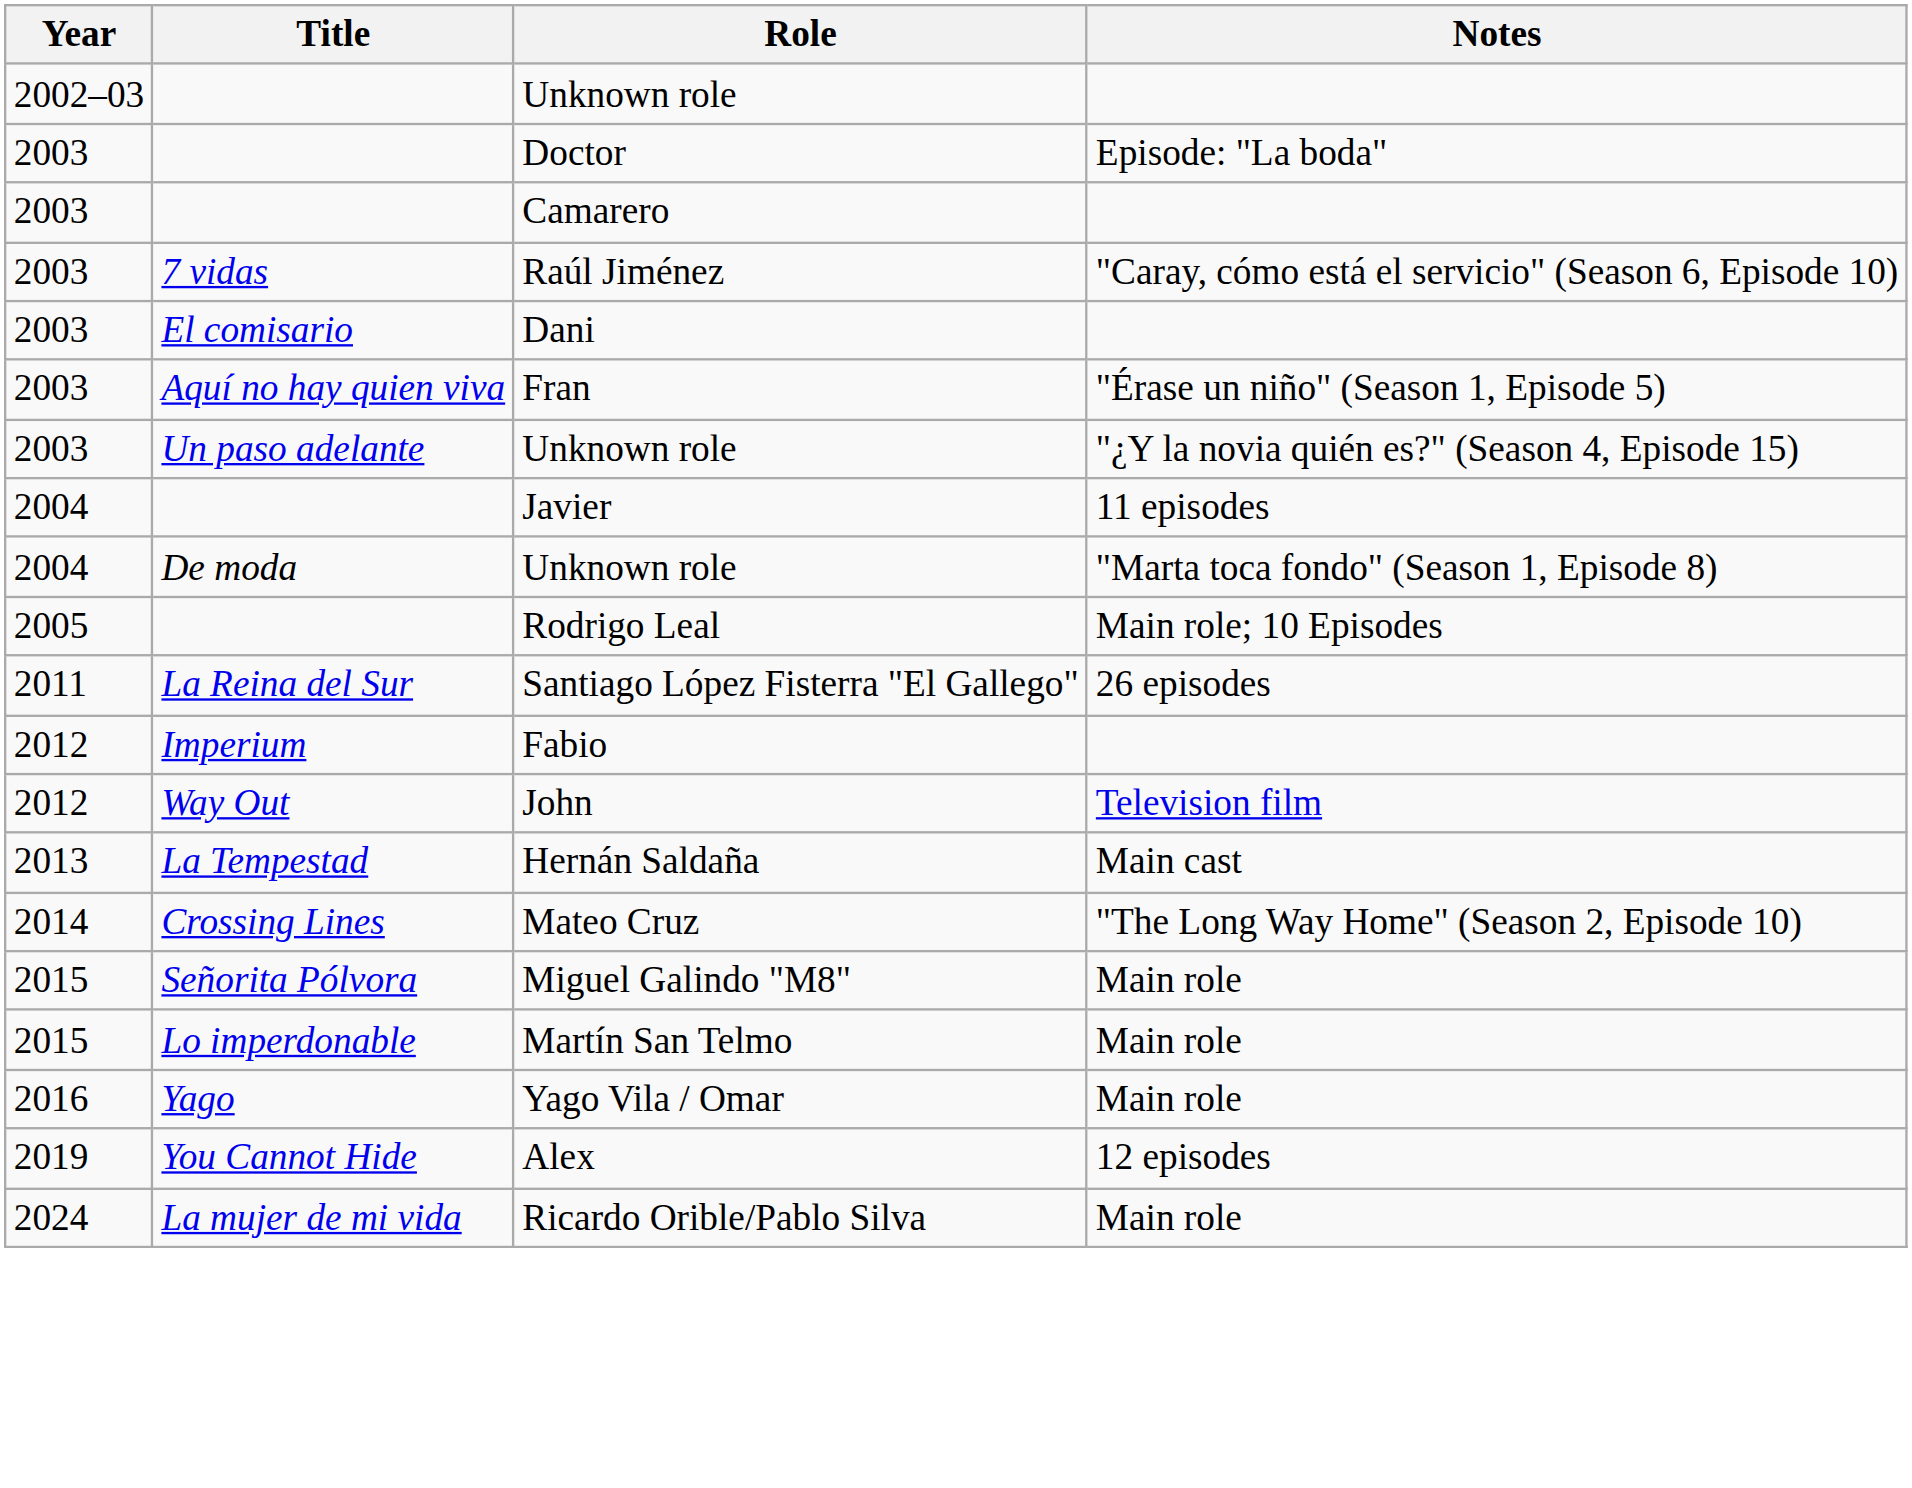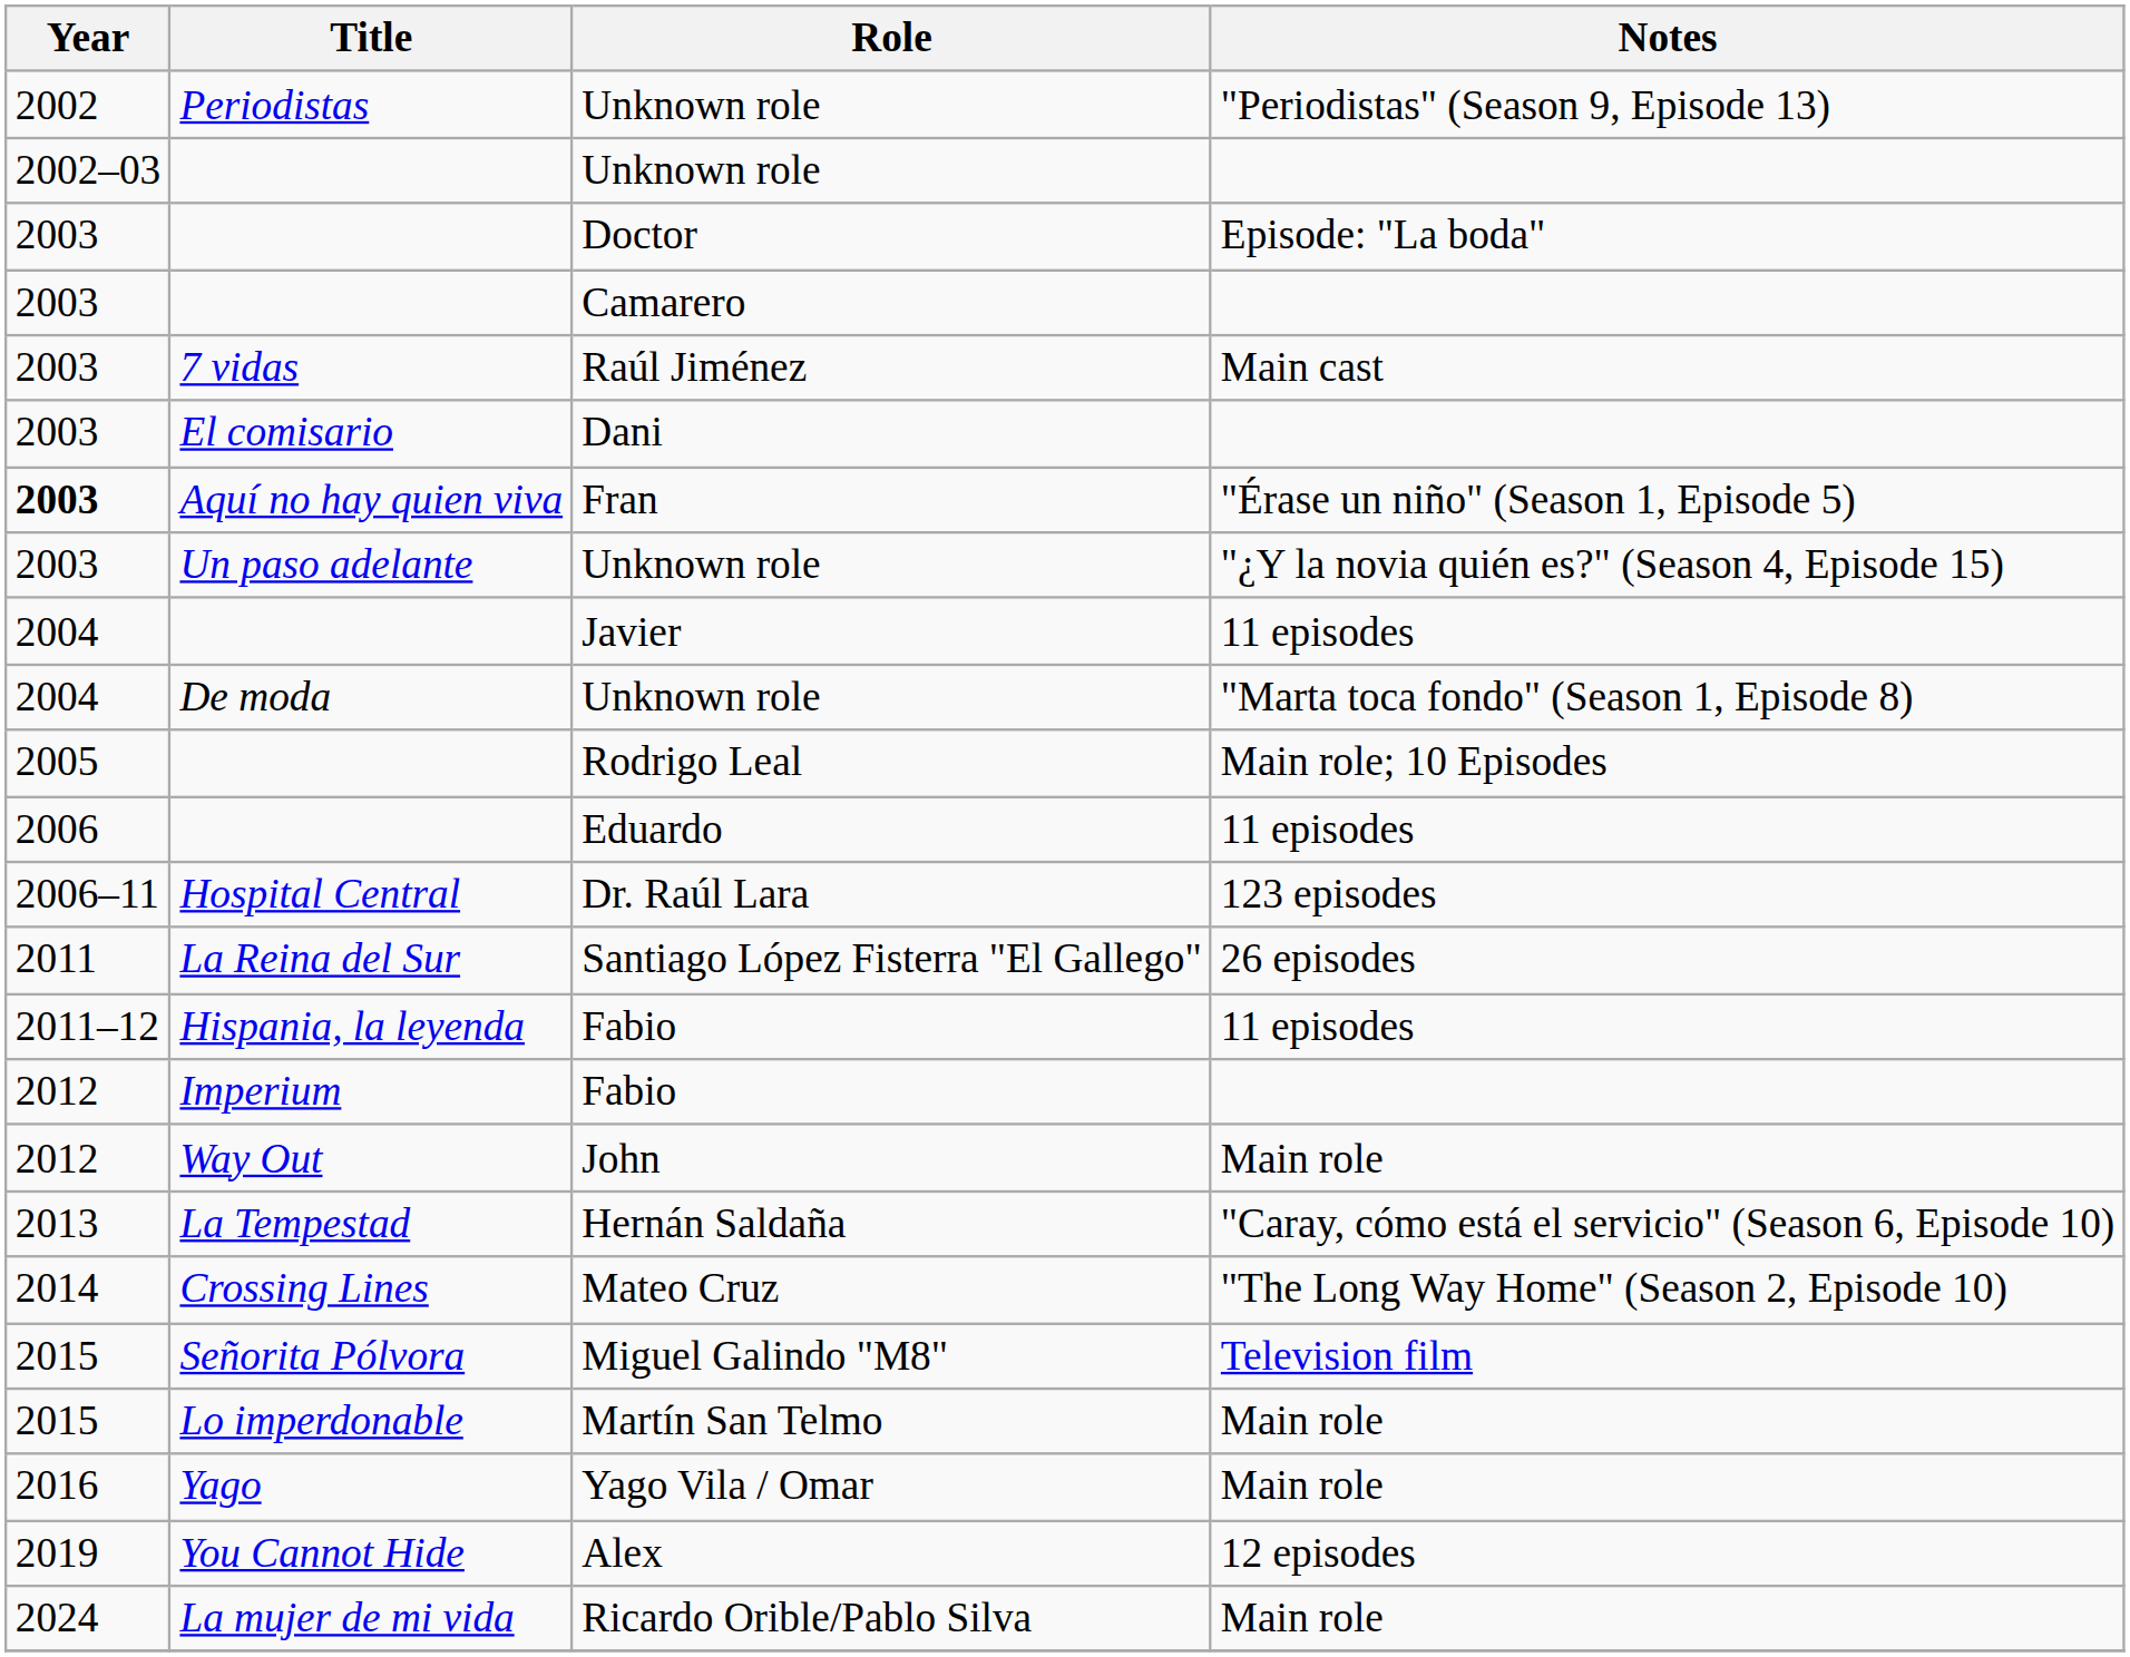+ row: 2002 | Periodistas | Unknown role | "Periodistas" (Season 9, Episode 13)
Raúl Jiménez | Notes: "Caray, cómo está el servicio" (Season 6, Episode 10) -> Main cast
Fran | Year: normal -> bold
+ row: 2006 | Eduardo | 11 episodes
+ row: 2006–11 | Hospital Central | Dr. Raúl Lara | 123 episodes
+ row: 2011–12 | Hispania, la leyenda | Fabio | 11 episodes
John | Notes: Television film -> Main role
Hernán Saldaña | Notes: Main cast -> "Caray, cómo está el servicio" (Season 6, Episode 10)
Miguel Galindo "M8" | Notes: Main role -> Television film
